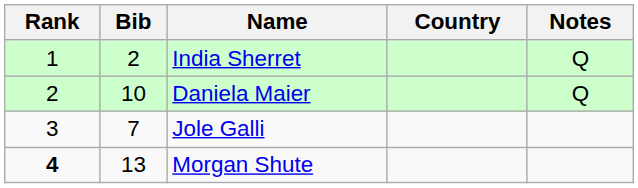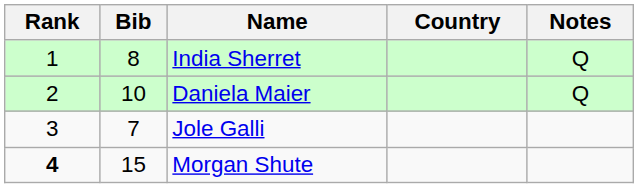India Sherret | Bib: 2 -> 8
Morgan Shute | Bib: 13 -> 15
